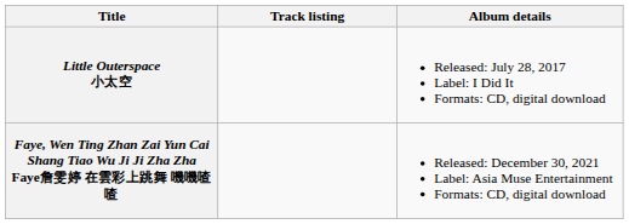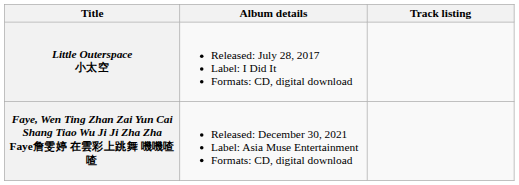columns swapped: Album details <-> Track listing
